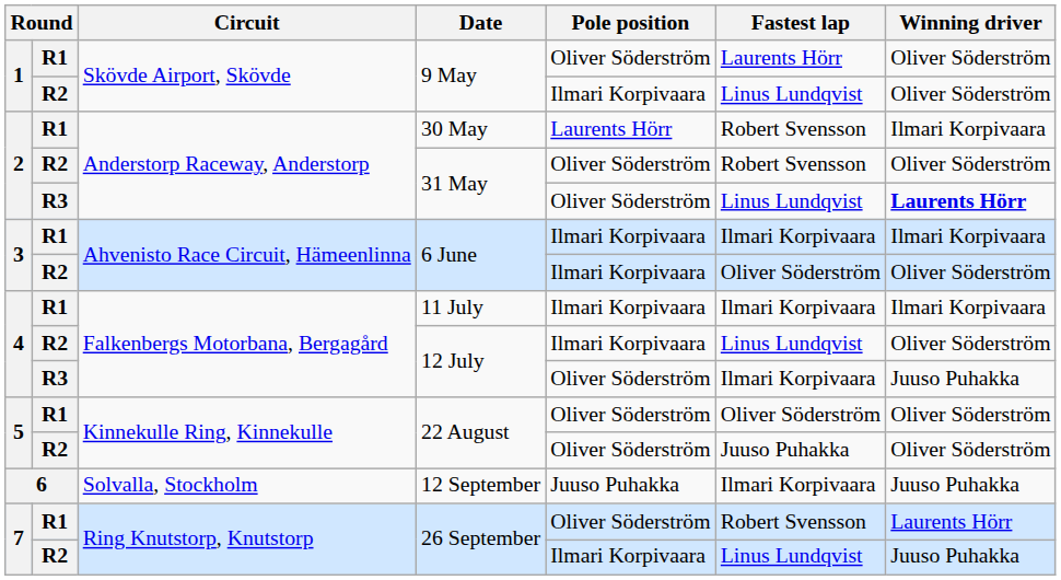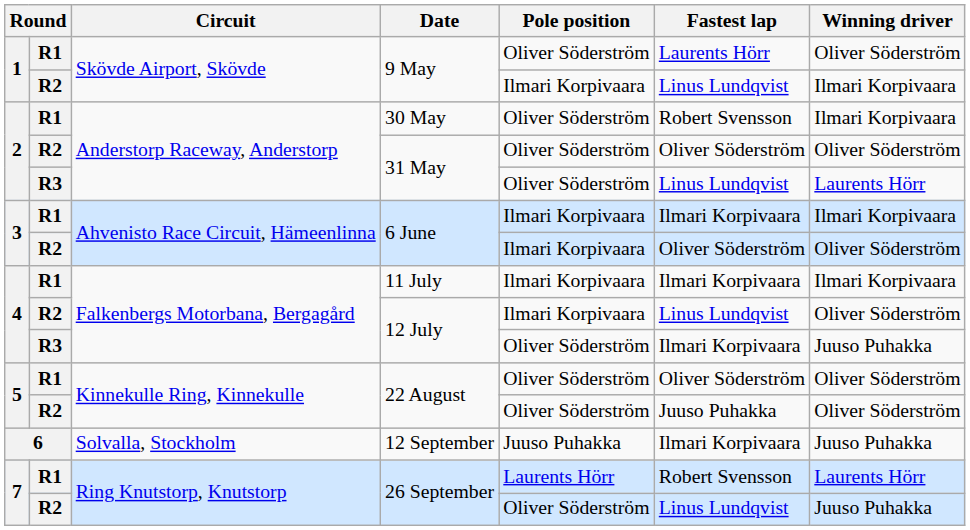R2 / 9 May | Winning driver: Oliver Söderström -> Ilmari Korpivaara
30 May | Pole position: Laurents Hörr -> Oliver Söderström
R2 / 31 May | Fastest lap: Robert Svensson -> Oliver Söderström
R3 / 31 May | Winning driver: bold -> normal
R1 / 26 September | Pole position: Oliver Söderström -> Laurents Hörr
R2 / 26 September | Pole position: Ilmari Korpivaara -> Oliver Söderström
